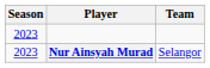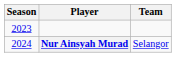Nur Ainsyah Murad | Season: 2023 -> 2024
